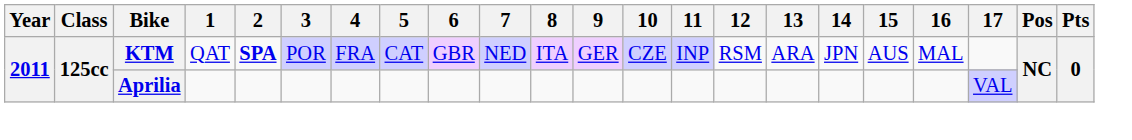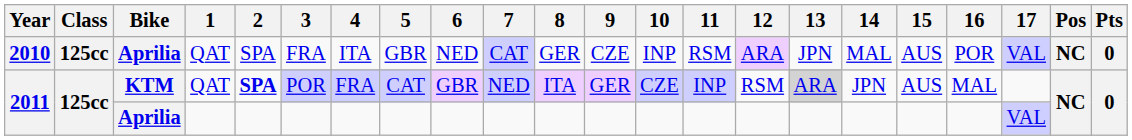+ row: 2010 | 125cc | Aprilia | QAT | SPA | FRA | ITA | GBR | NED | CAT | GER | CZE | INP | RSM | ARA | JPN | MAL | AUS | POR | VAL | NC | 0
2011 / KTM | 13: no background -> lightgrey background
